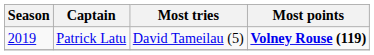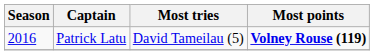Patrick Latu | Season: 2019 -> 2016
